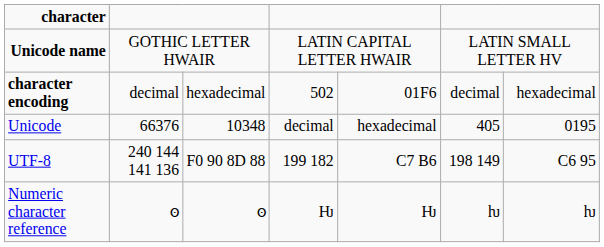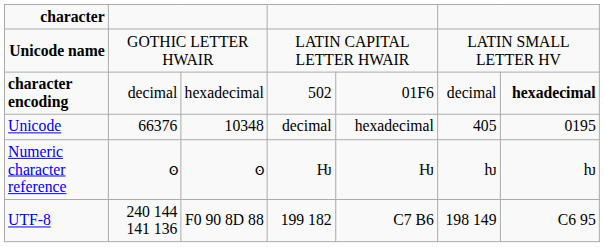character encoding | column 7: normal -> bold
rows swapped: UTF-8 <-> Numeric character reference
